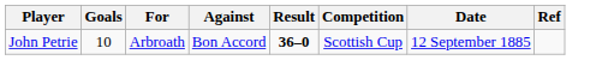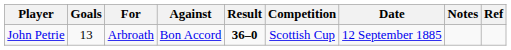+ column: Notes
John Petrie | Goals: 10 -> 13
